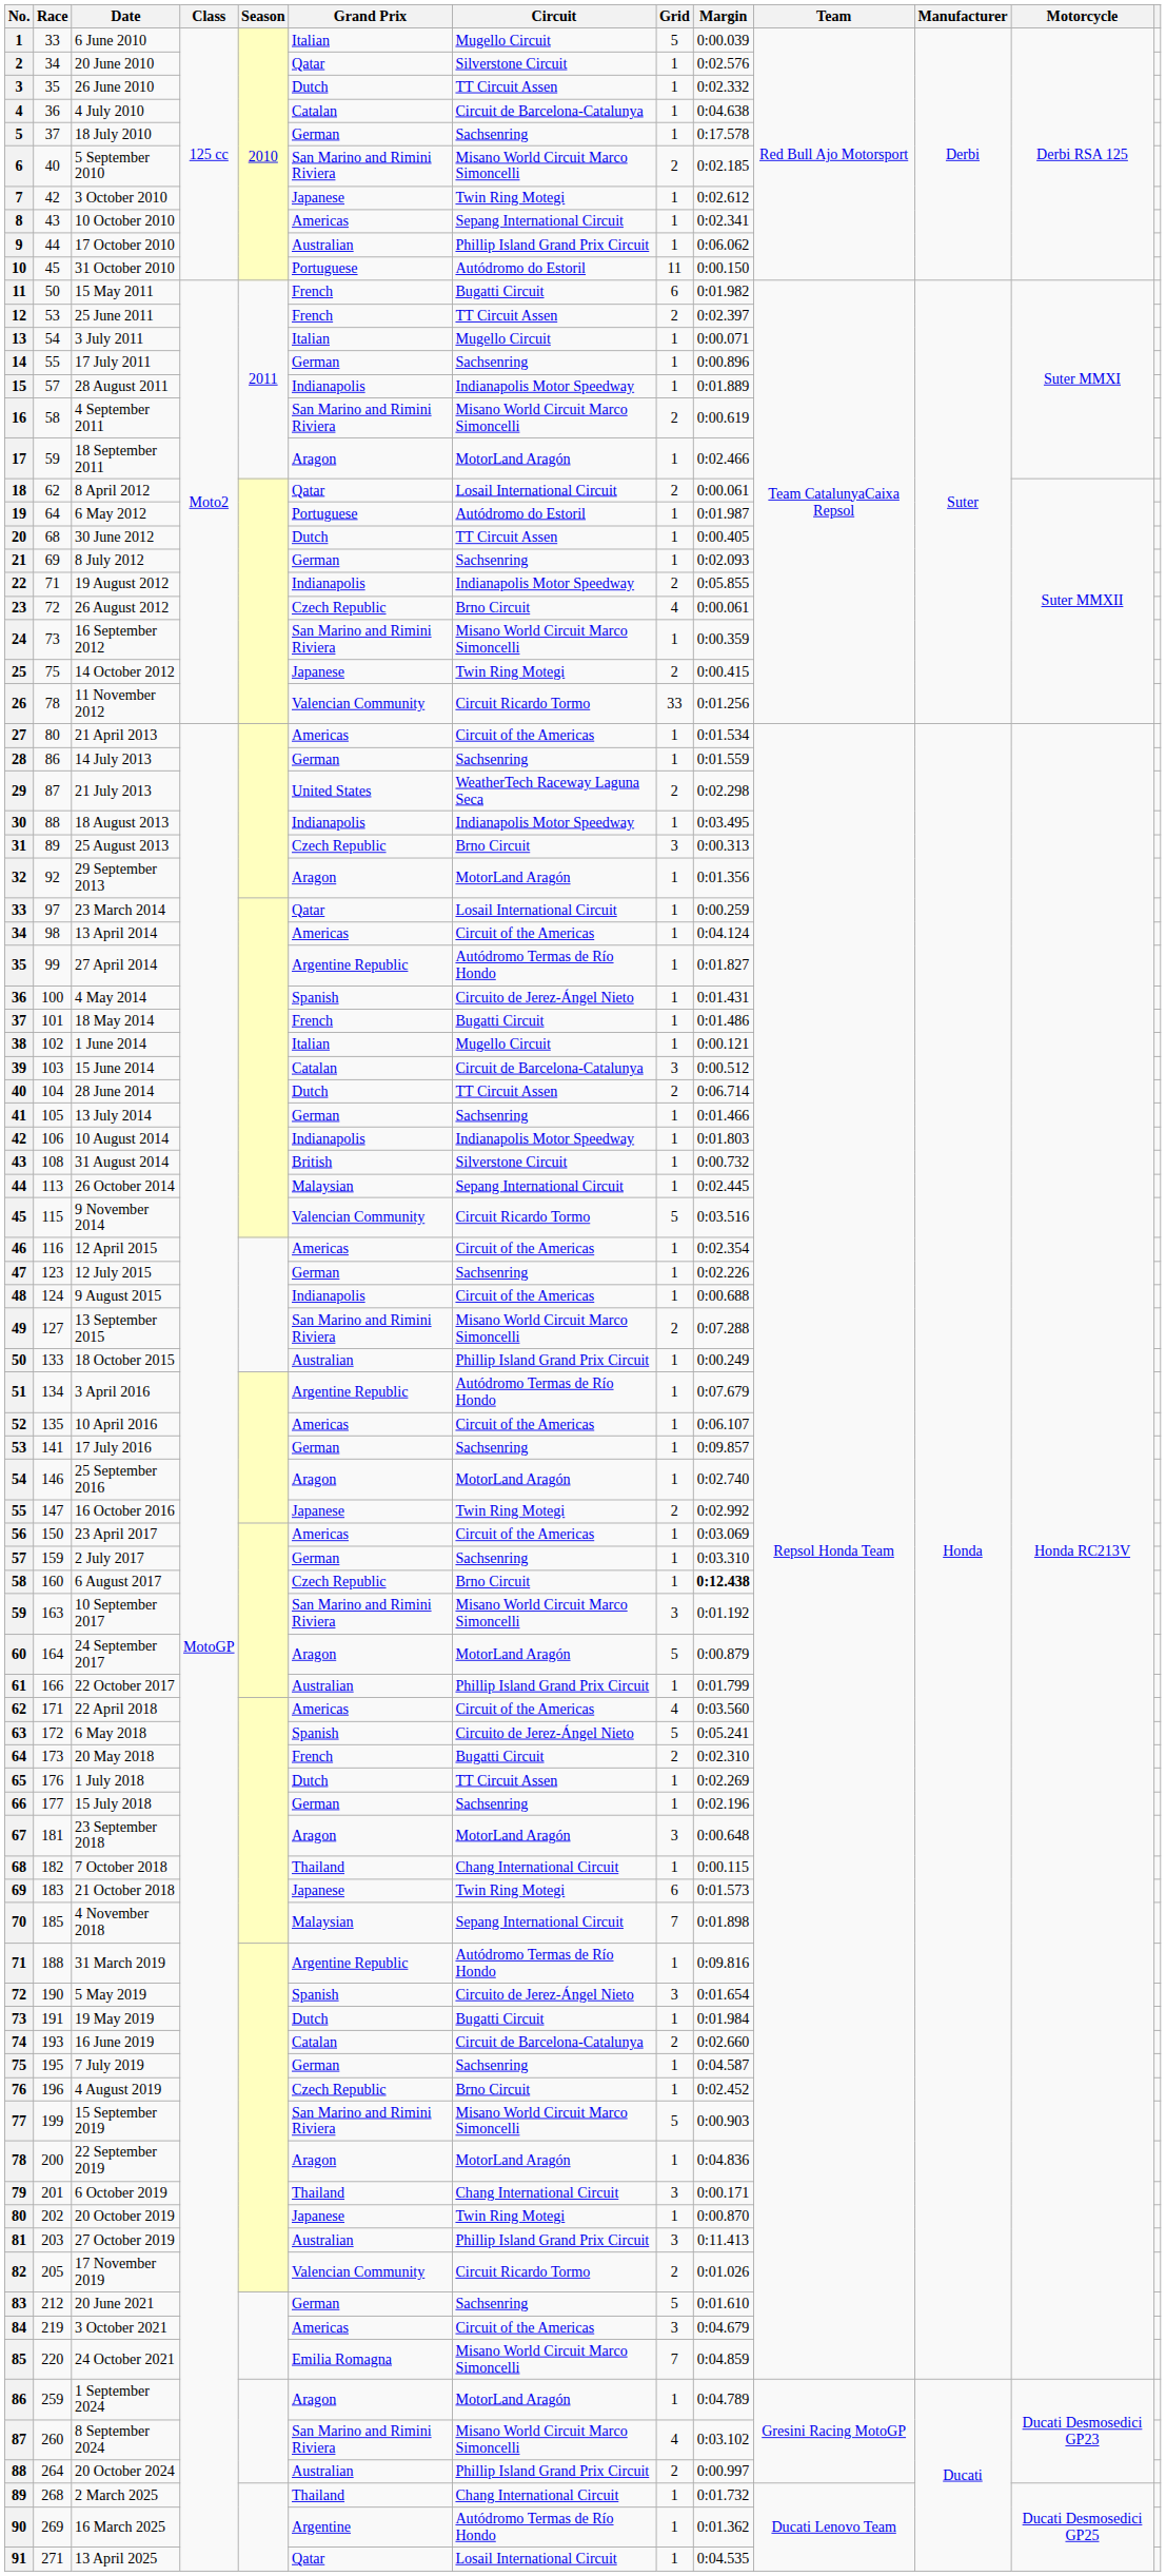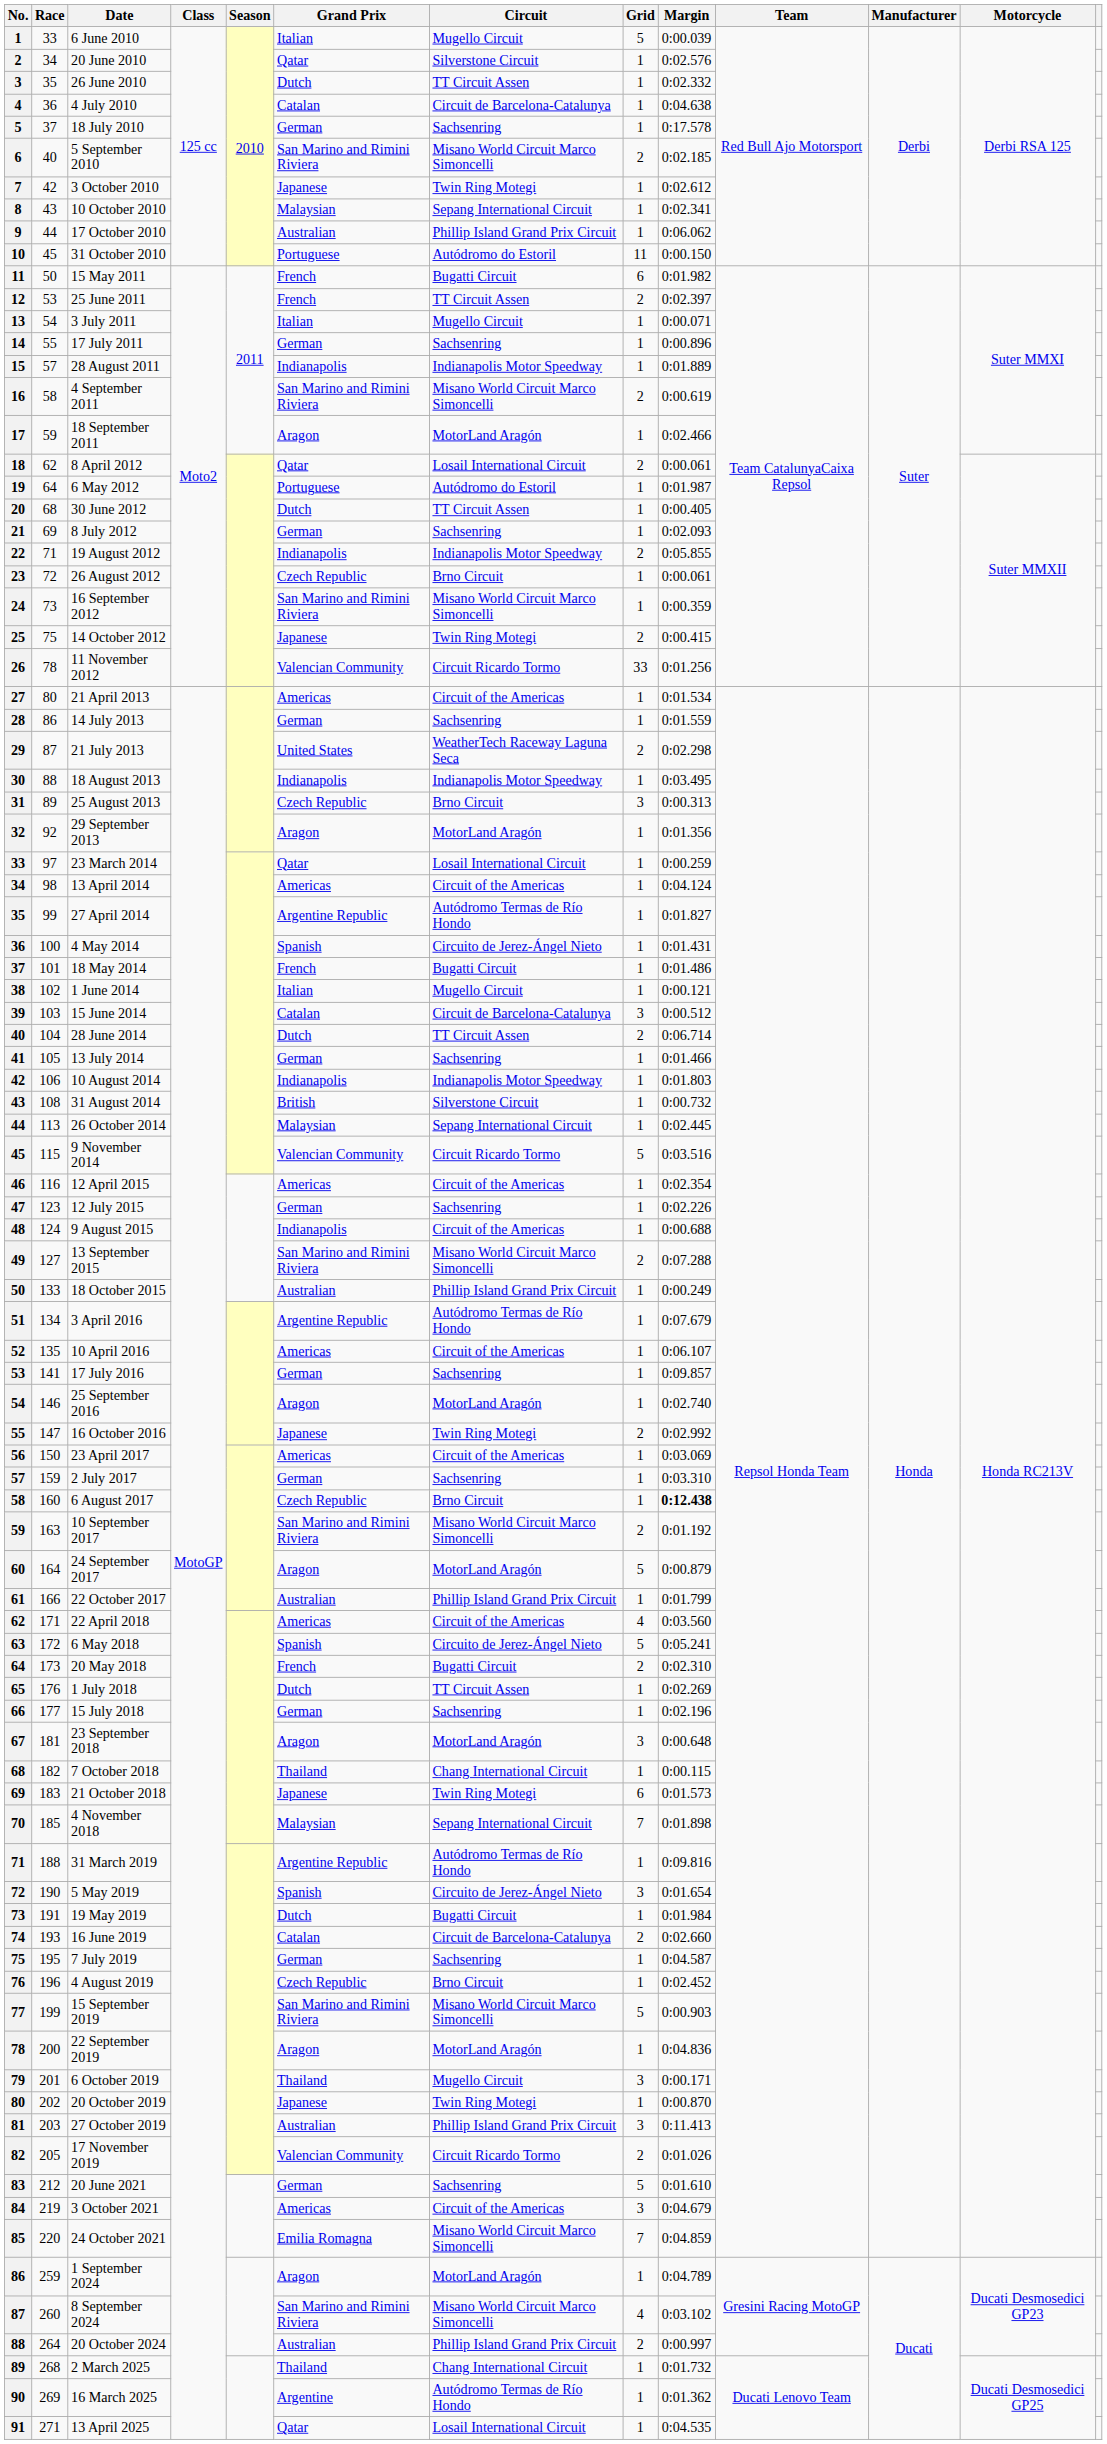10 October 2010 | Grand Prix: Americas -> Malaysian
26 August 2012 | Grid: 4 -> 1
10 September 2017 | Grid: 3 -> 2
6 October 2019 | Circuit: Chang International Circuit -> Mugello Circuit
